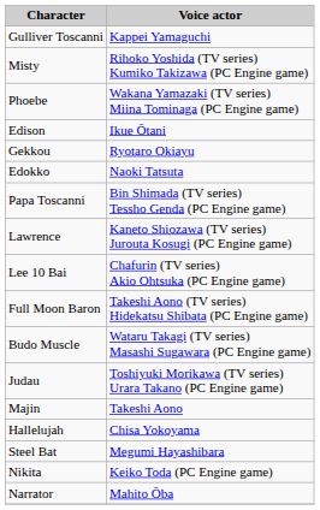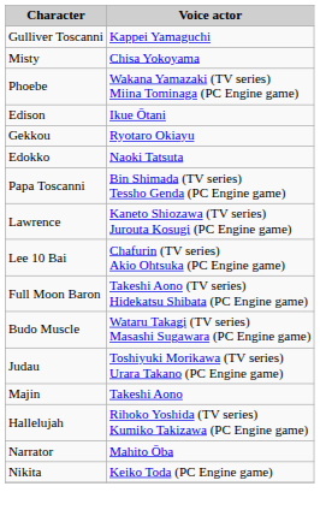Misty | column 2: Rihoko Yoshida (TV series) Kumiko Takizawa (PC Engine game) -> Chisa Yokoyama
Hallelujah | column 2: Chisa Yokoyama -> Rihoko Yoshida (TV series) Kumiko Takizawa (PC Engine game)
- row: Steel Bat | Megumi Hayashibara
rows swapped: Nikita <-> Narrator
